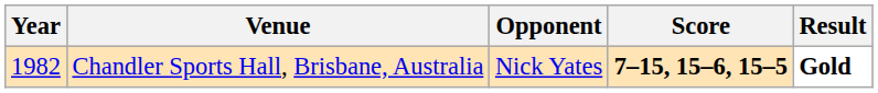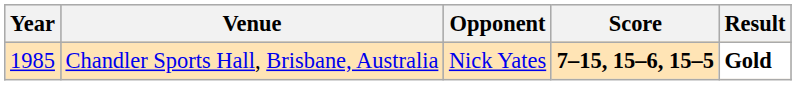Chandler Sports Hall, Brisbane, Australia | Year: 1982 -> 1985
